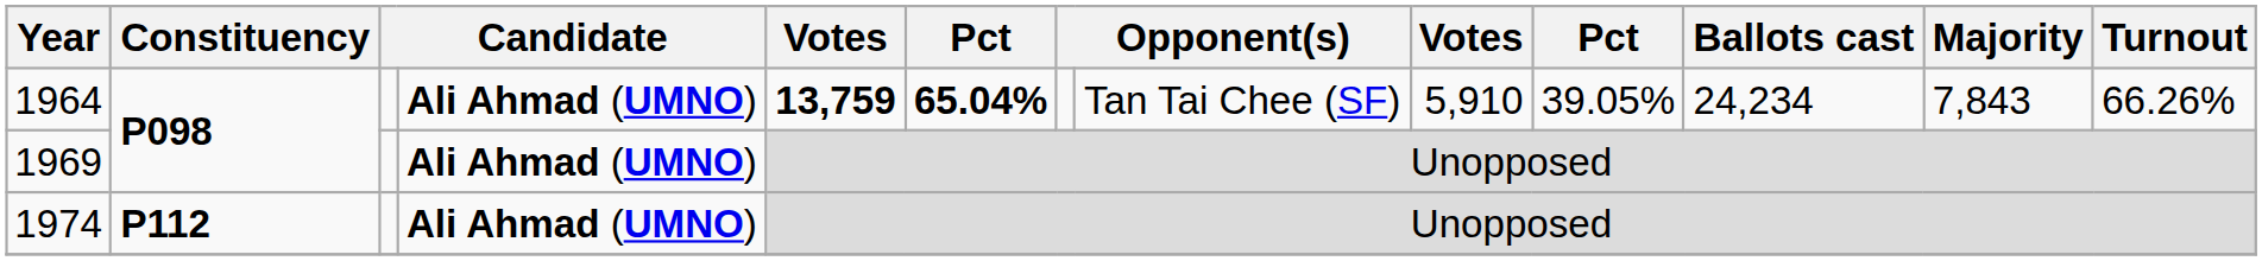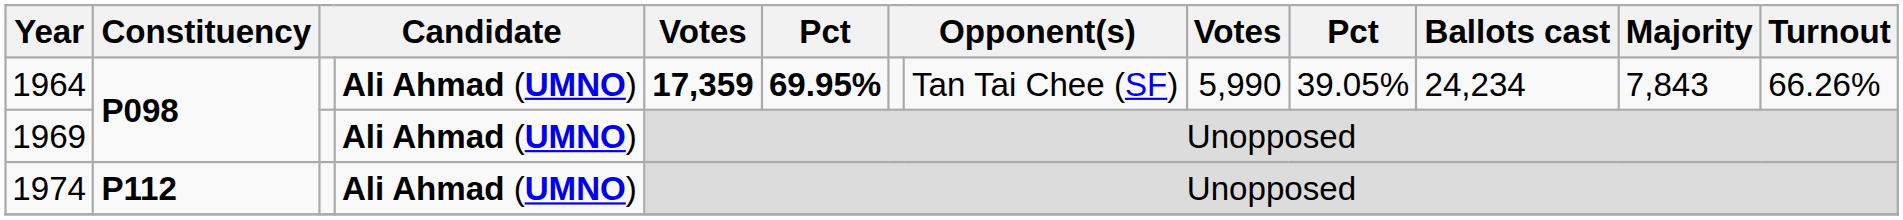1964 | column 5: 13,759 -> 17,359
1964 | column 6: 65.04% -> 69.95%
1964 | column 9: 5,910 -> 5,990
